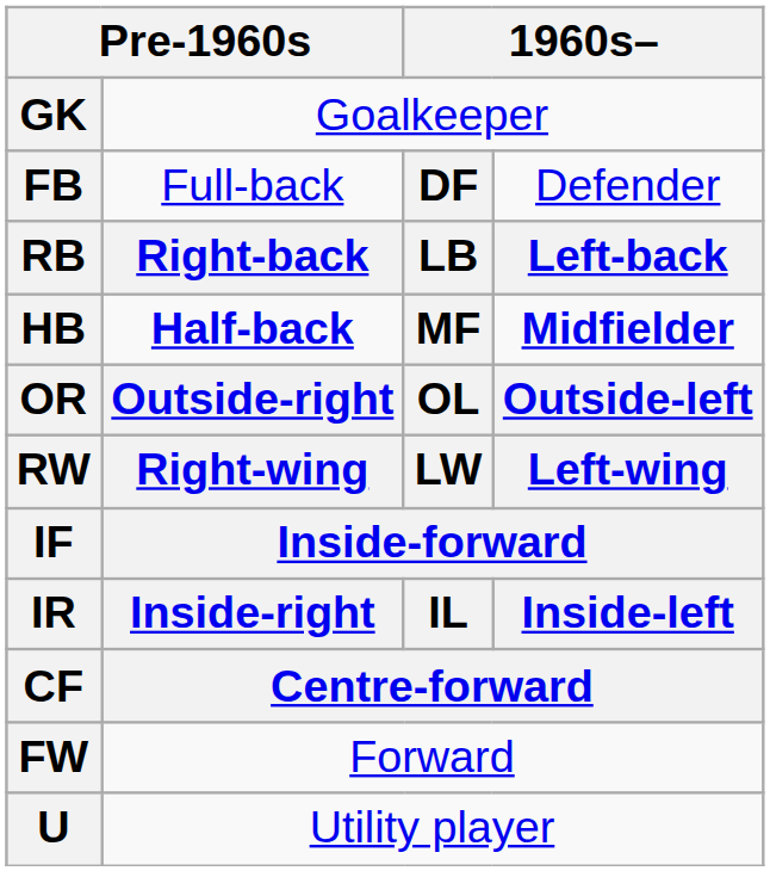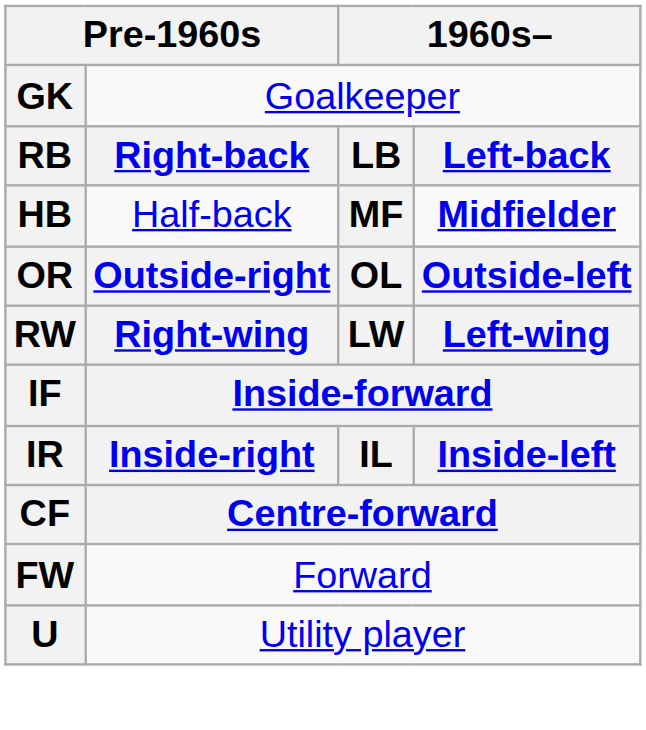- row: FB | Full-back | DF | Defender
HB | column 2: bold -> normal
